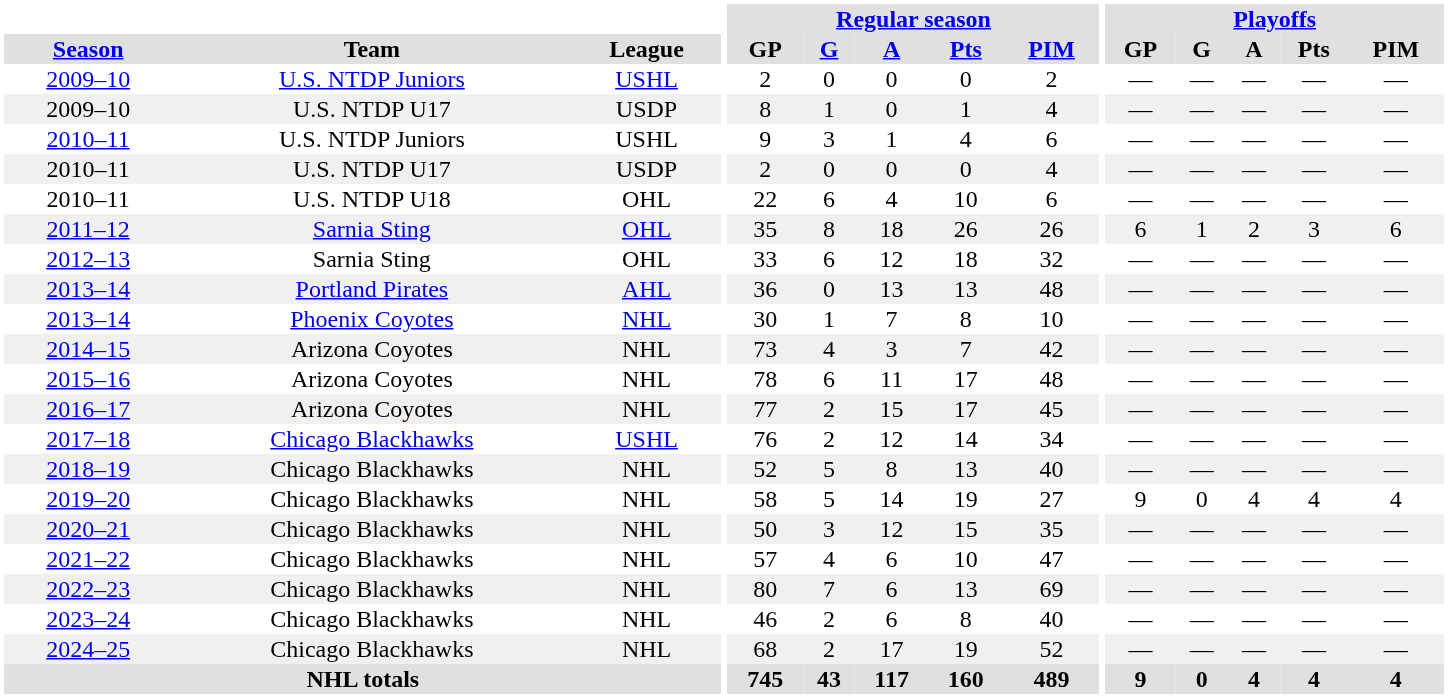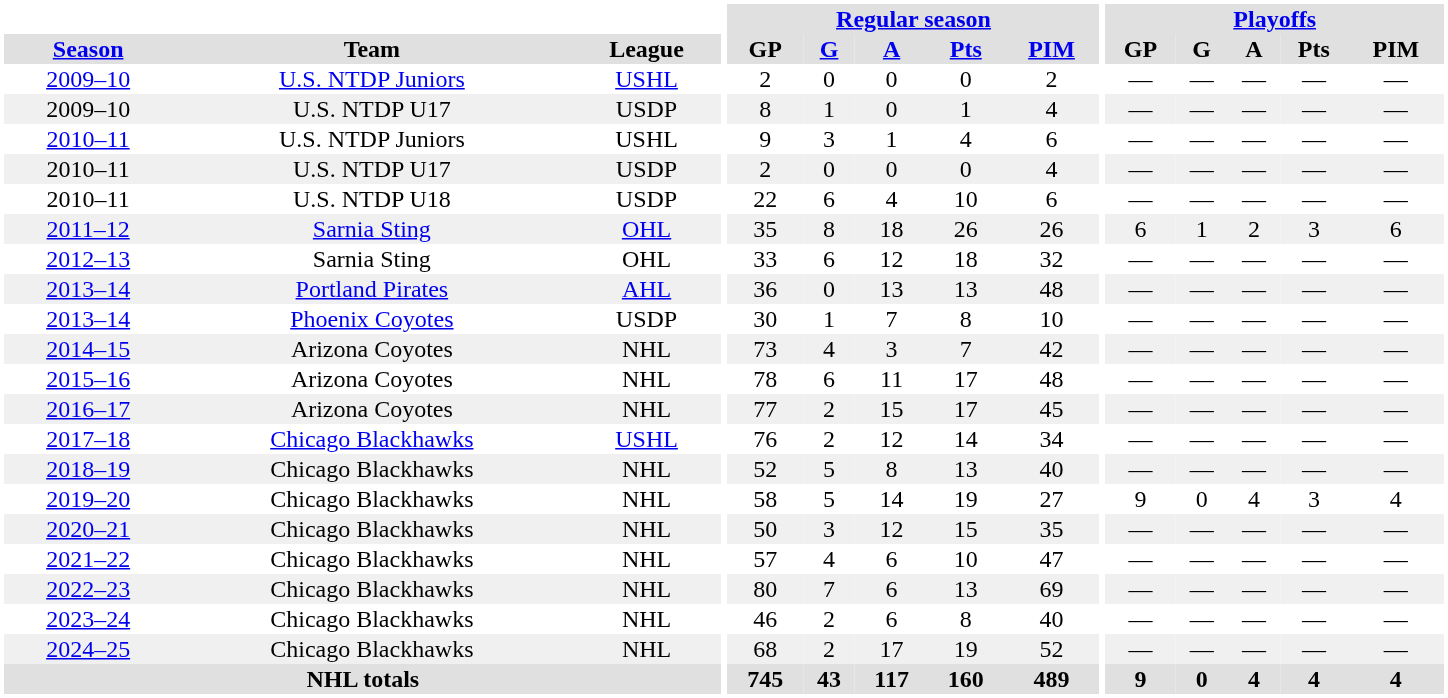2010–11 / U.S. NTDP U18 | League: OHL -> USDP
2013–14 / Phoenix Coyotes | League: NHL -> USDP
2019–20 | Playoffs / Pts: 4 -> 3
